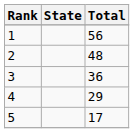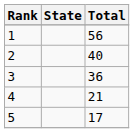2 | Total: 48 -> 40
4 | Total: 29 -> 21
